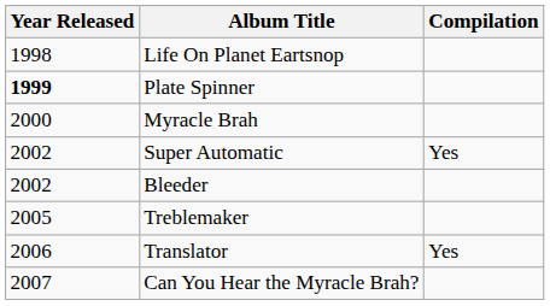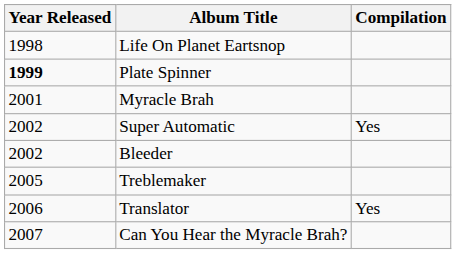Myracle Brah | Year Released: 2000 -> 2001
